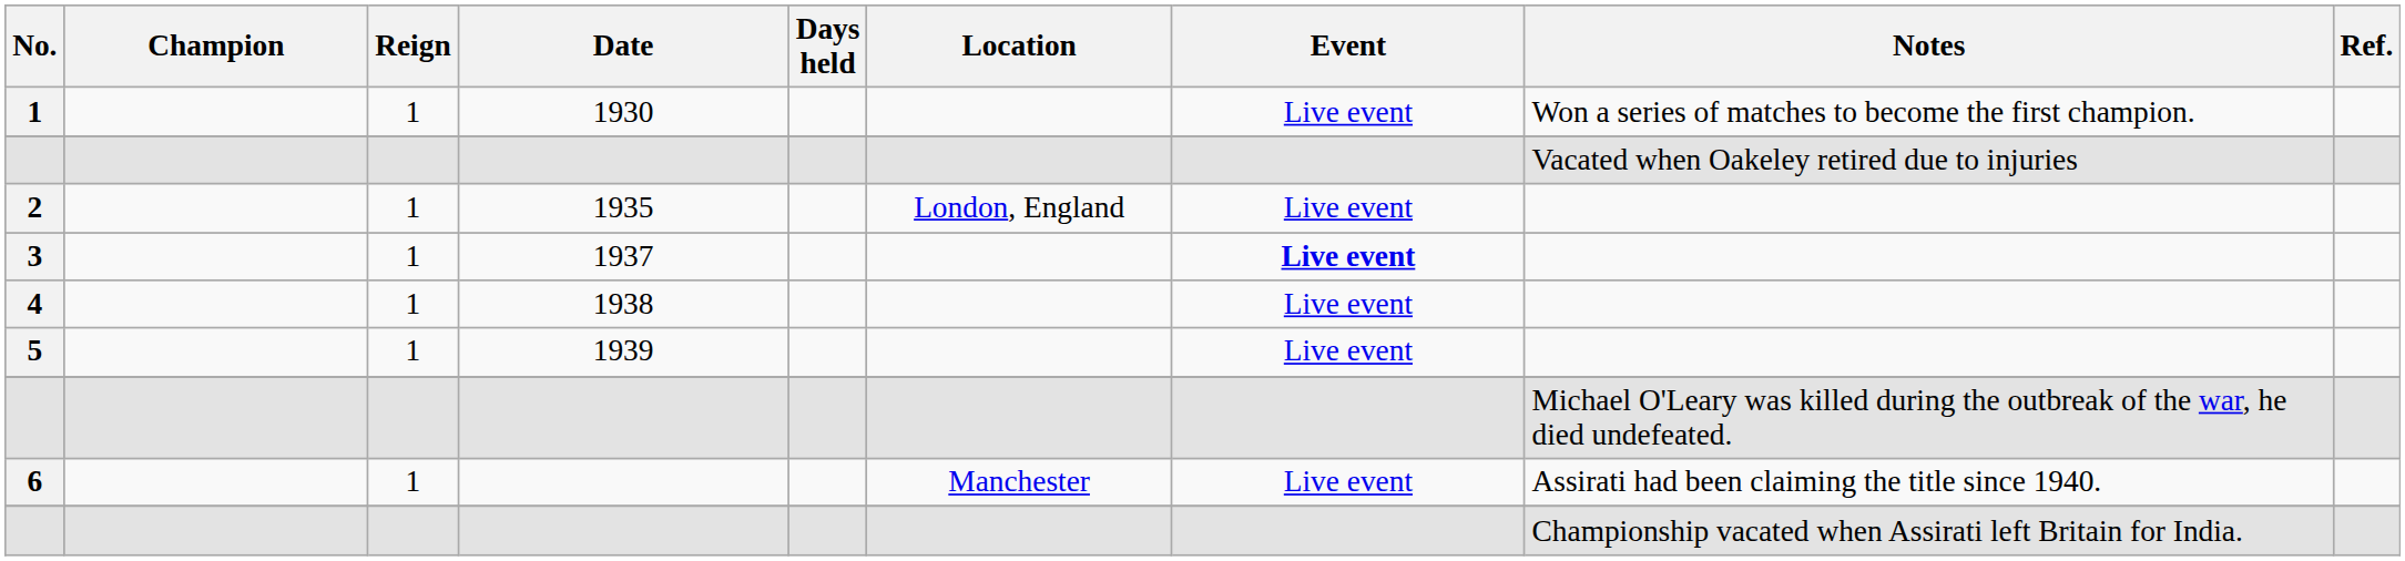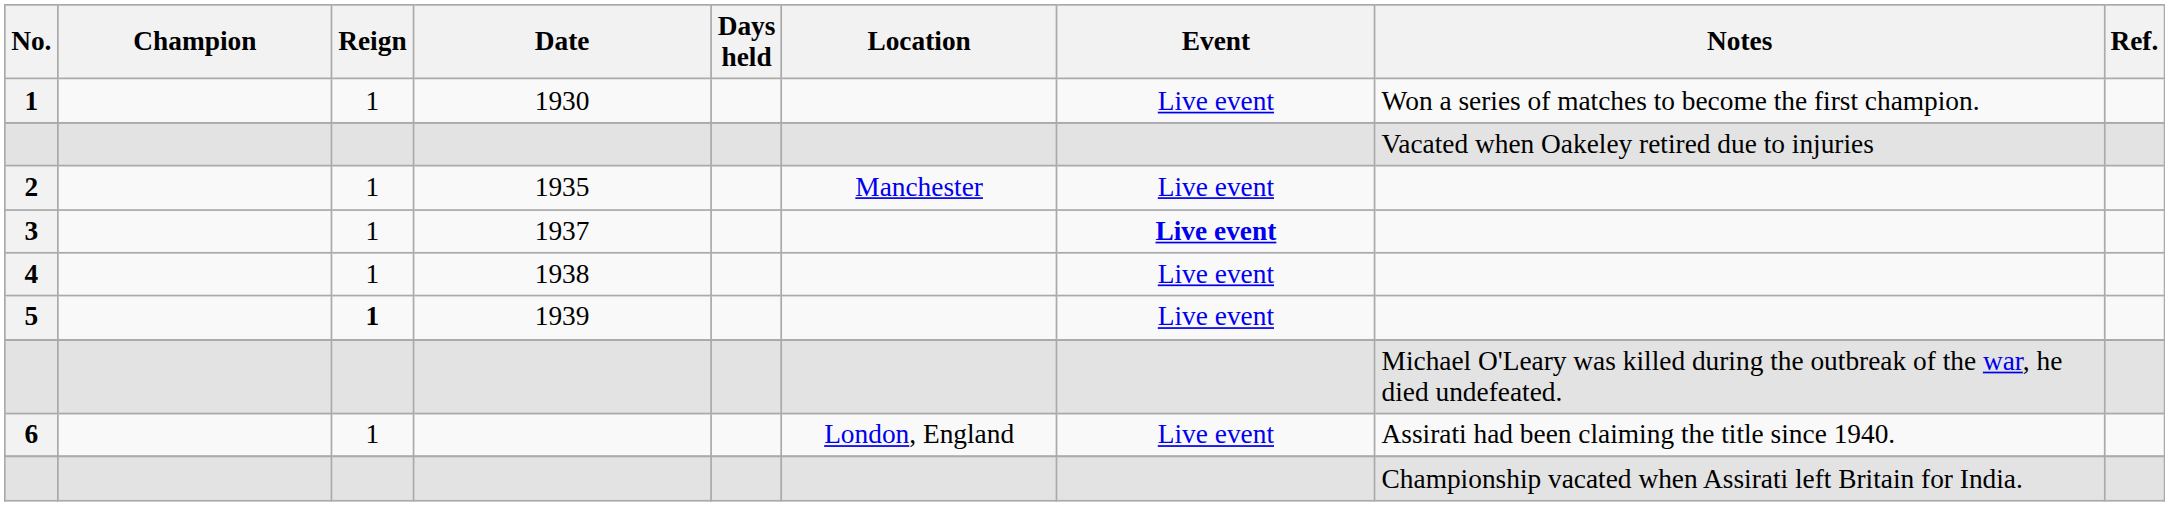2 | Location: London, England -> Manchester
5 | Reign: normal -> bold
6 | Location: Manchester -> London, England
